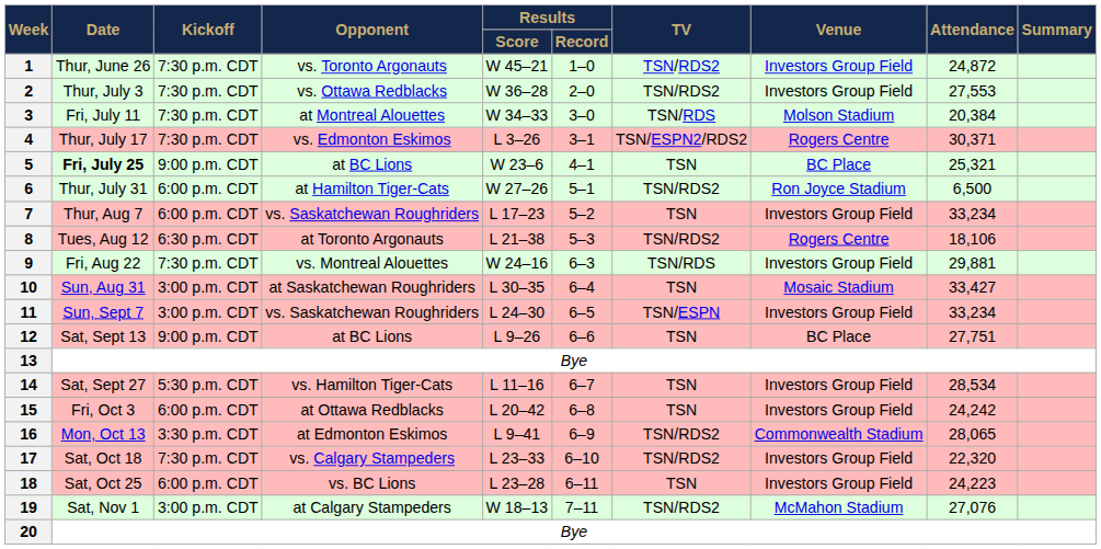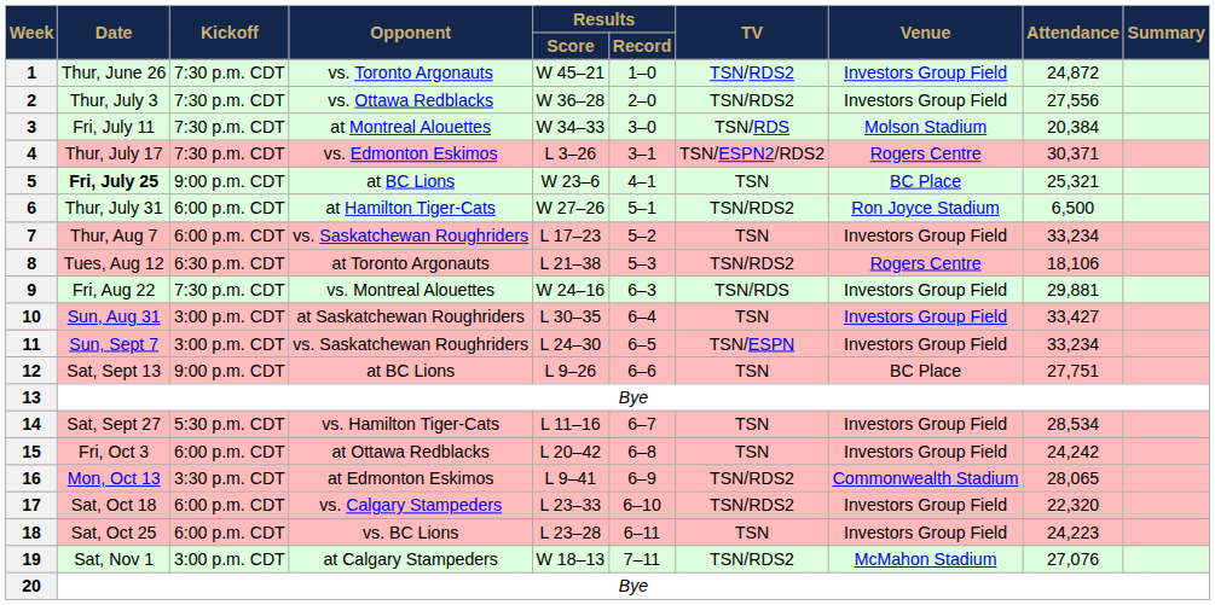2 | Attendance: 27,553 -> 27,556
10 | Venue: Mosaic Stadium -> Investors Group Field
17 | Kickoff: 7:30 p.m. CDT -> 6:00 p.m. CDT
